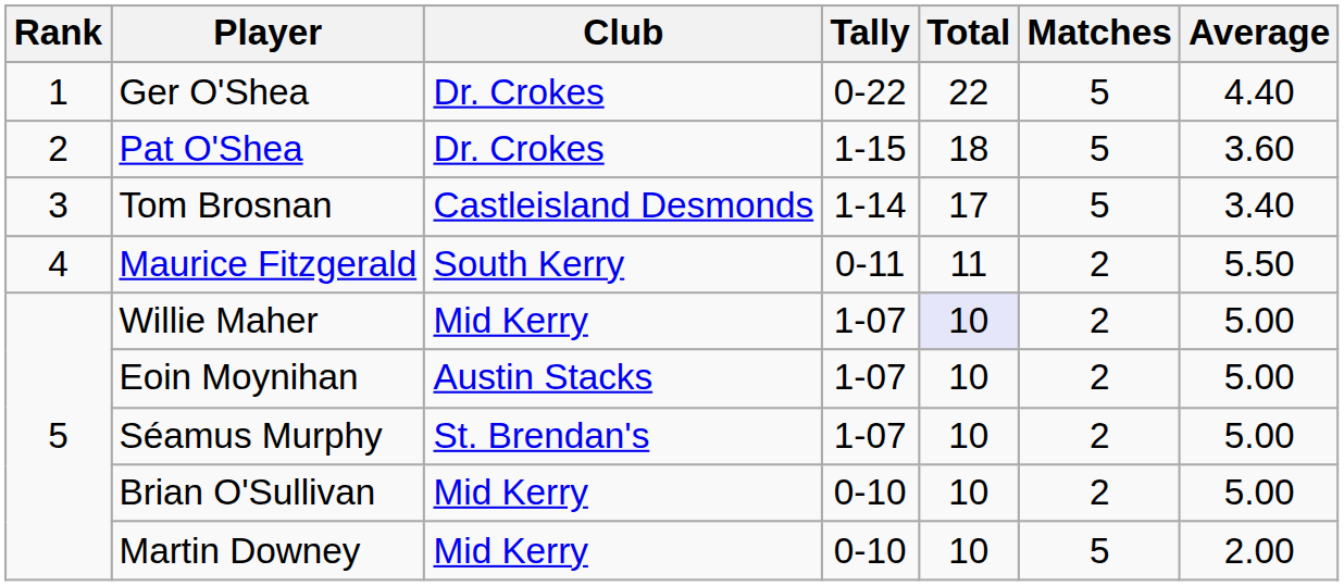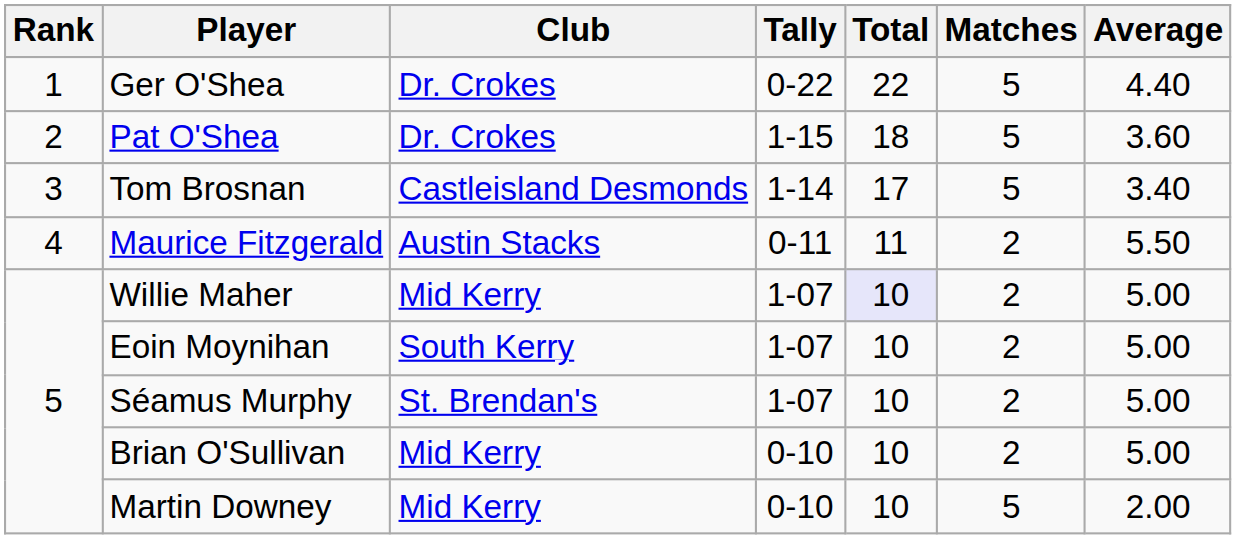Maurice Fitzgerald | Club: South Kerry -> Austin Stacks
Eoin Moynihan | Club: Austin Stacks -> South Kerry
